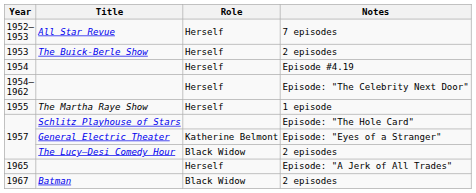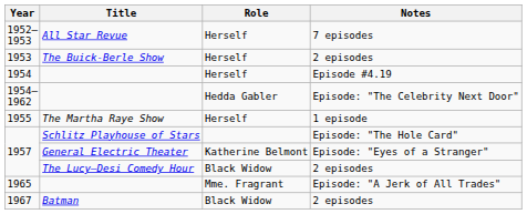1954– 1962 | Role: Herself -> Hedda Gabler
1965 | Role: Herself -> Mme. Fragrant
